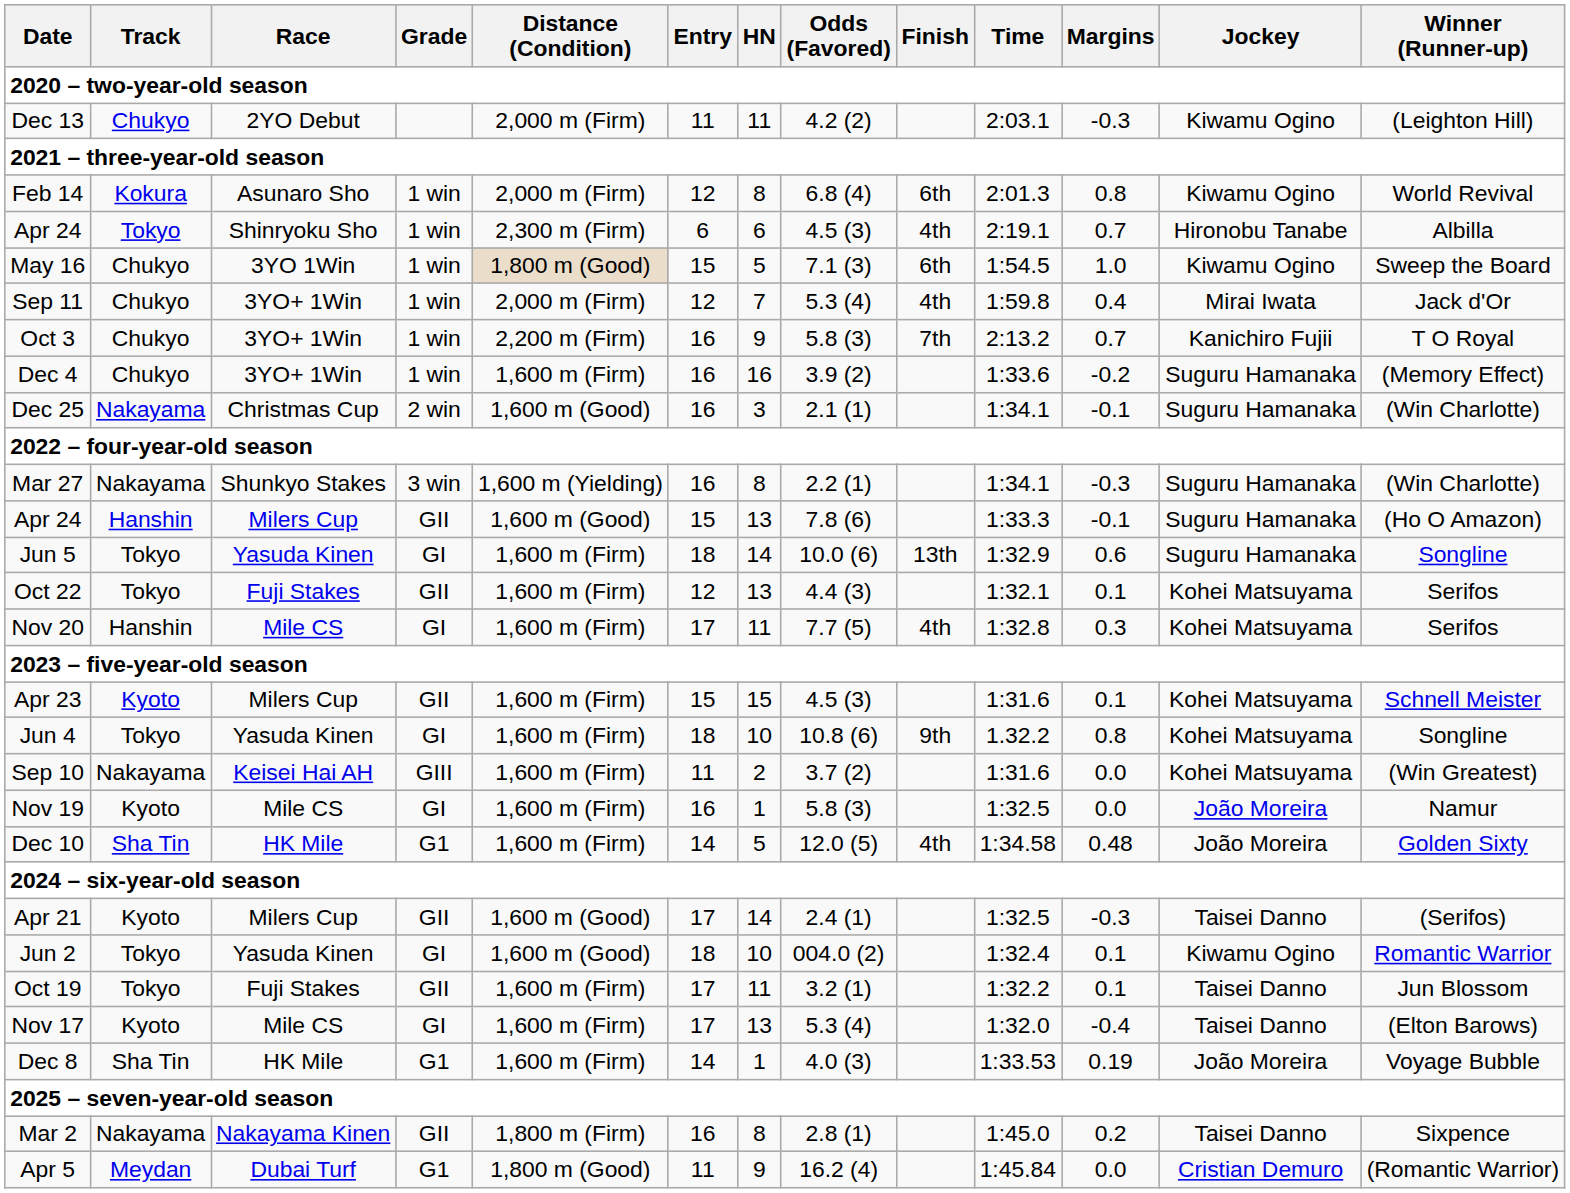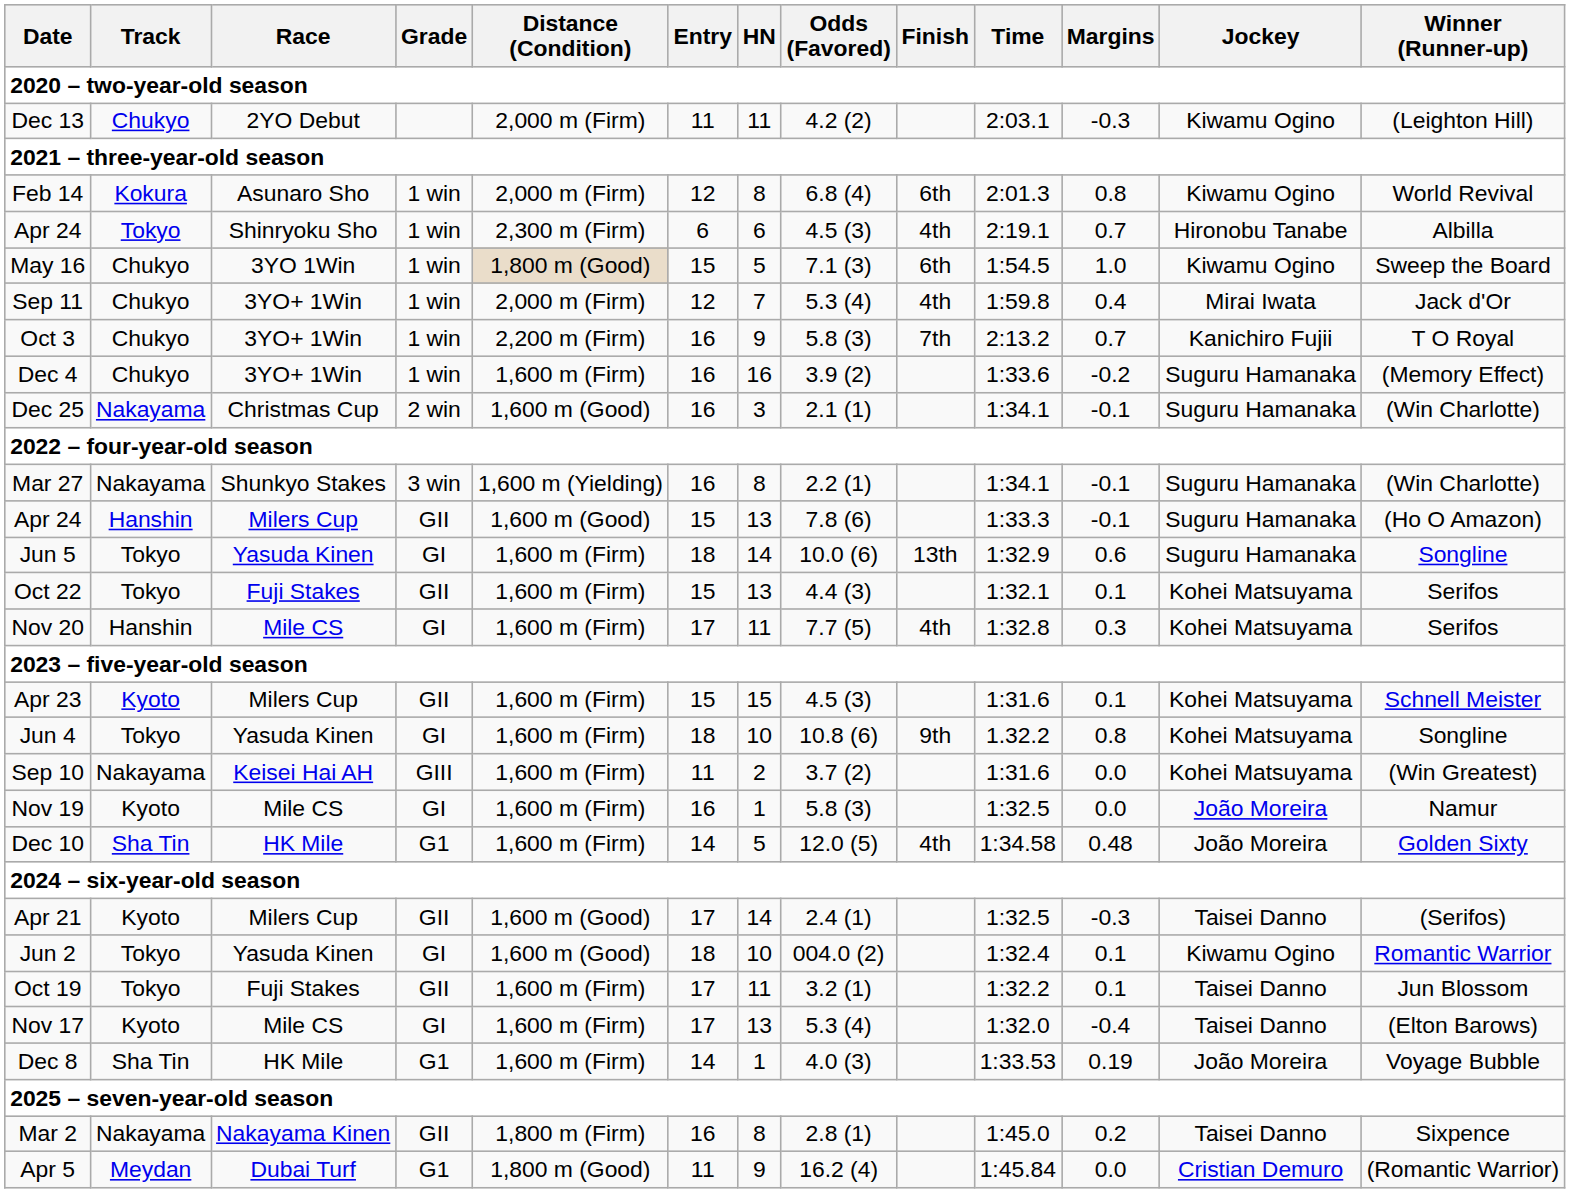Mar 27 | Margins: -0.3 -> -0.1
Oct 22 | Entry: 12 -> 15
